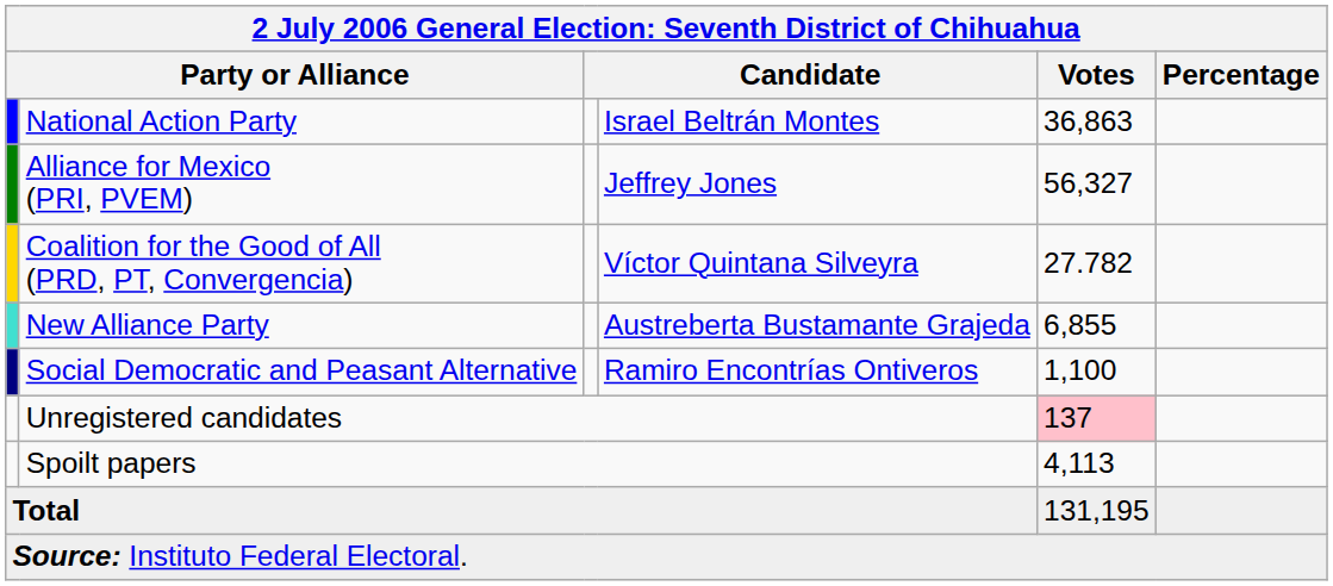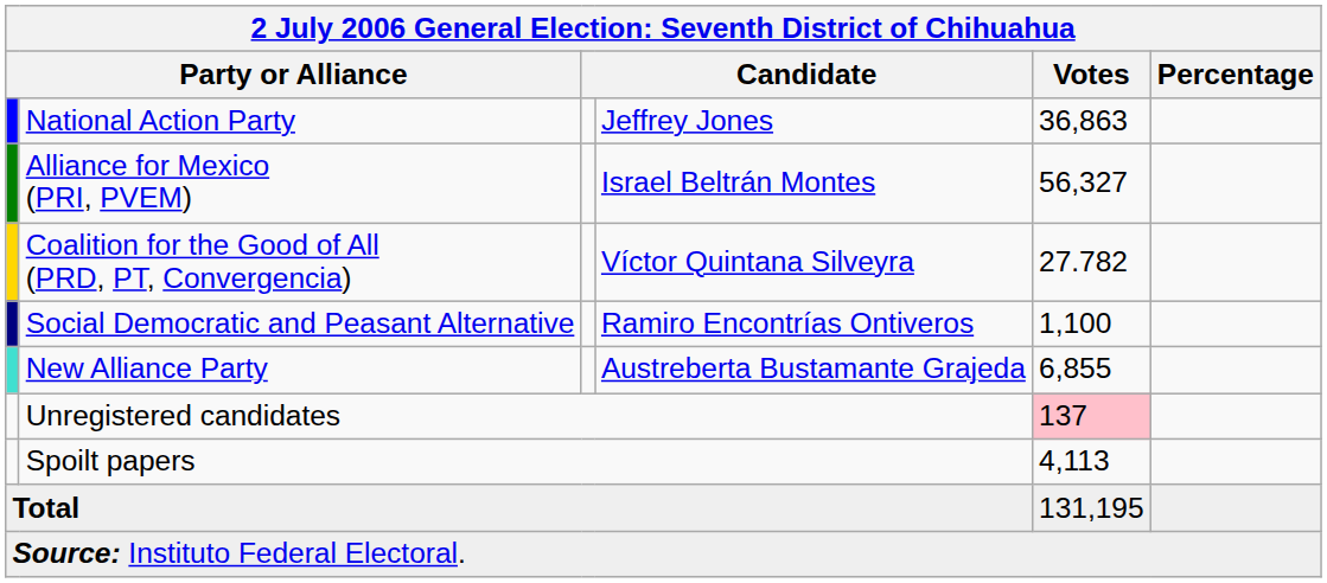National Action Party | column 4: Israel Beltrán Montes -> Jeffrey Jones
Alliance for Mexico (PRI, PVEM) | column 4: Jeffrey Jones -> Israel Beltrán Montes
rows swapped: New Alliance Party <-> Social Democratic and Peasant Alternative
